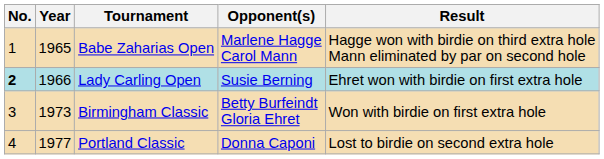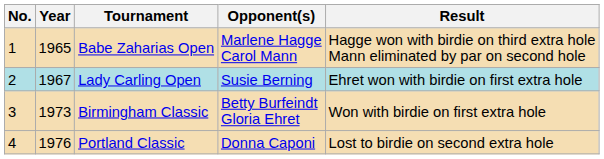Lady Carling Open | No.: bold -> normal
Lady Carling Open | Year: 1966 -> 1967
Portland Classic | Year: 1977 -> 1976
